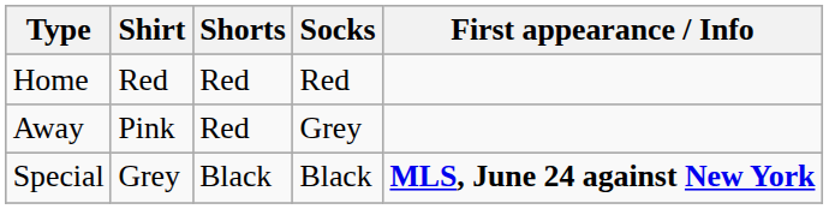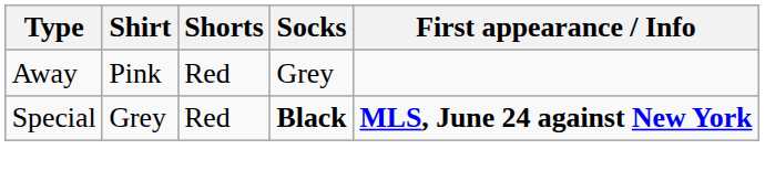- row: Home | Red | Red | Red
Special | Shorts: Black -> Red
Special | Socks: normal -> bold
